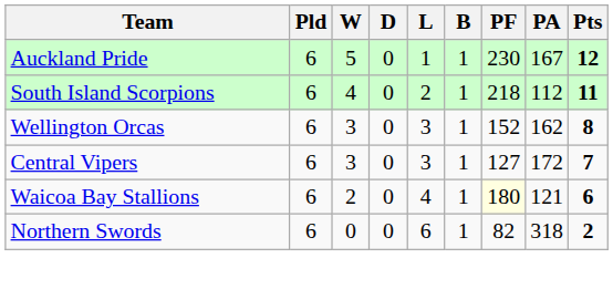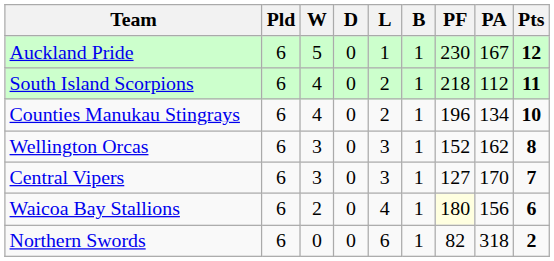+ row: Counties Manukau Stingrays | 6 | 4 | 0 | 2 | 1 | 196 | 134 | 10
Central Vipers | PA: 172 -> 170
Waicoa Bay Stallions | PA: 121 -> 156
